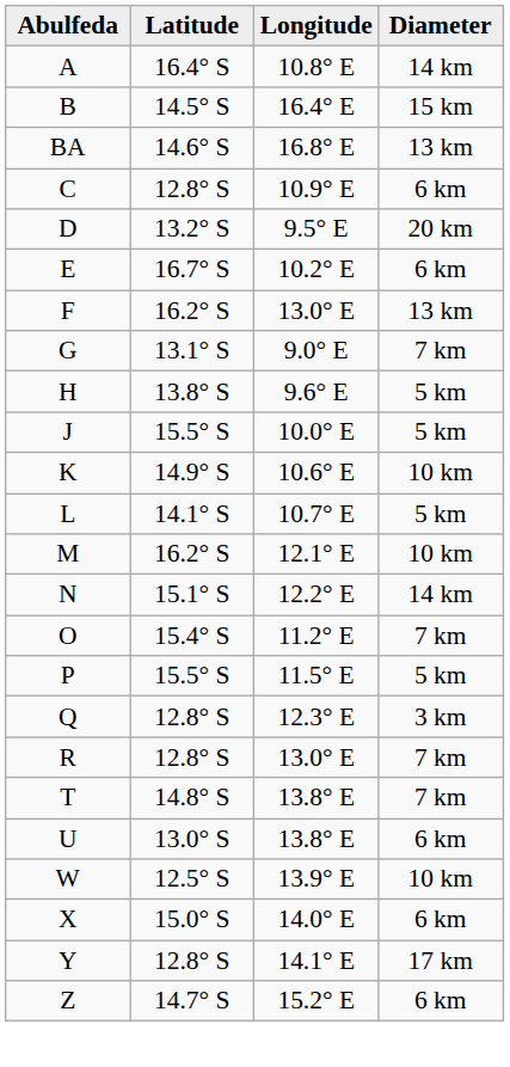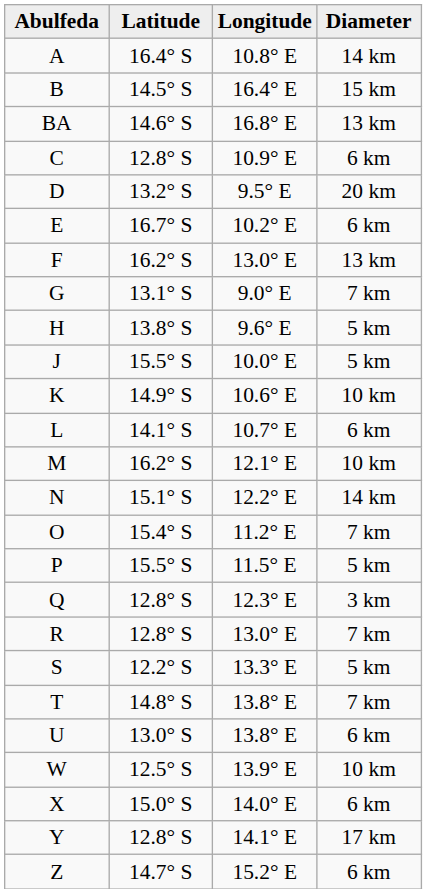L | Diameter: 5 km -> 6 km
+ row: S | 12.2° S | 13.3° E | 5 km
